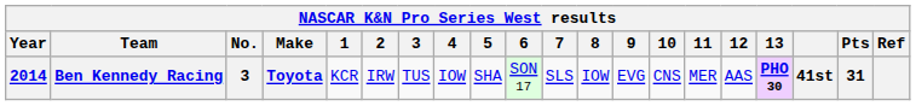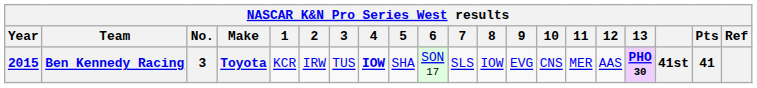Ben Kennedy Racing | Year: 2014 -> 2015
Ben Kennedy Racing | 4: normal -> bold
Ben Kennedy Racing | Pts: 31 -> 41
